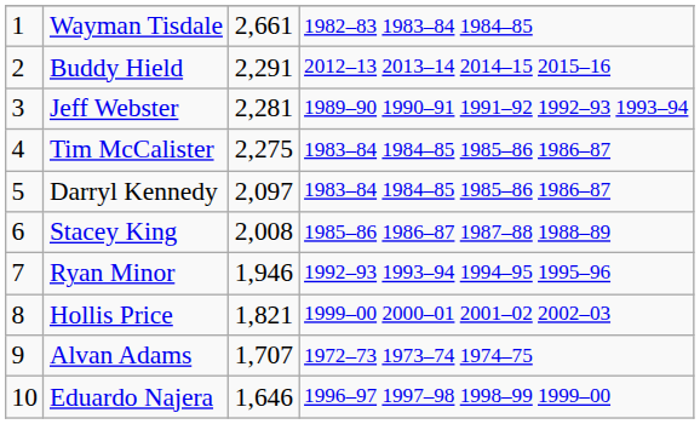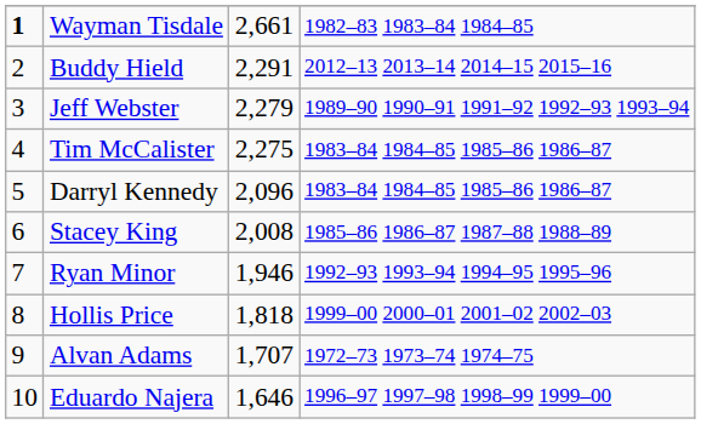Wayman Tisdale | column 1: normal -> bold
Jeff Webster | column 3: 2,281 -> 2,279
Darryl Kennedy | column 3: 2,097 -> 2,096
Hollis Price | column 3: 1,821 -> 1,818
